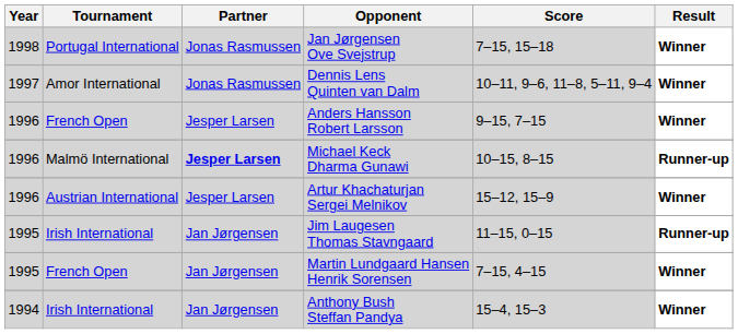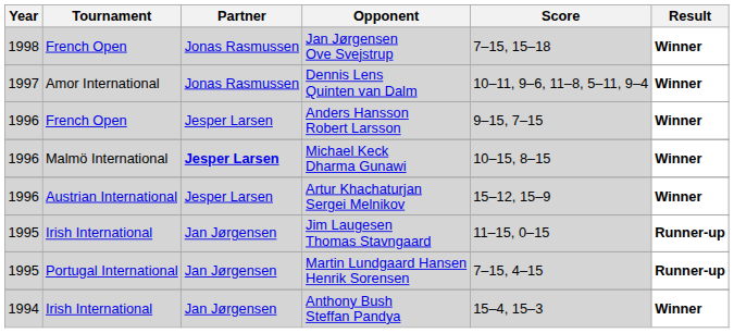Jan Jørgensen Ove Svejstrup | Tournament: Portugal International -> French Open
Michael Keck Dharma Gunawi | Result: Runner-up -> Winner
Martin Lundgaard Hansen Henrik Sorensen | Tournament: French Open -> Portugal International
Martin Lundgaard Hansen Henrik Sorensen | Result: Winner -> Runner-up
